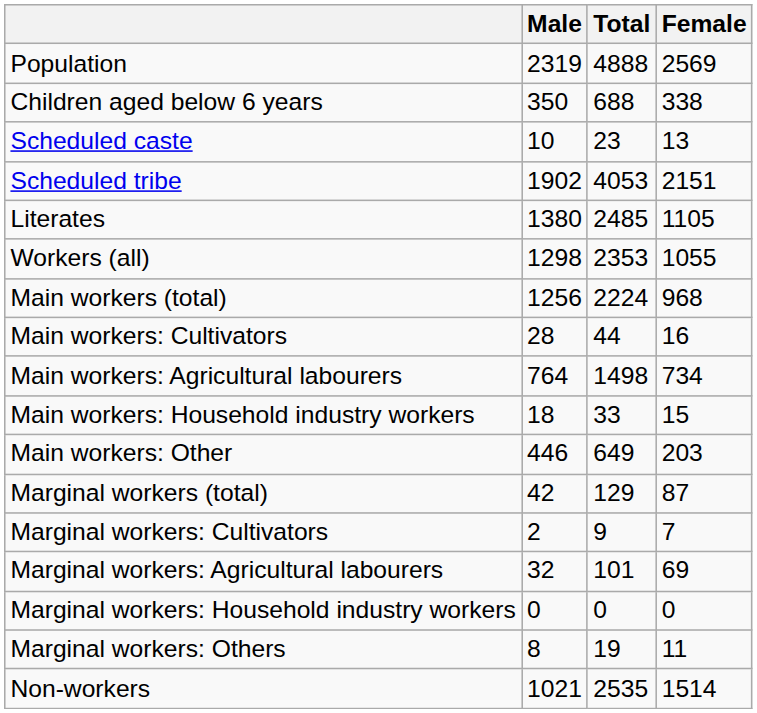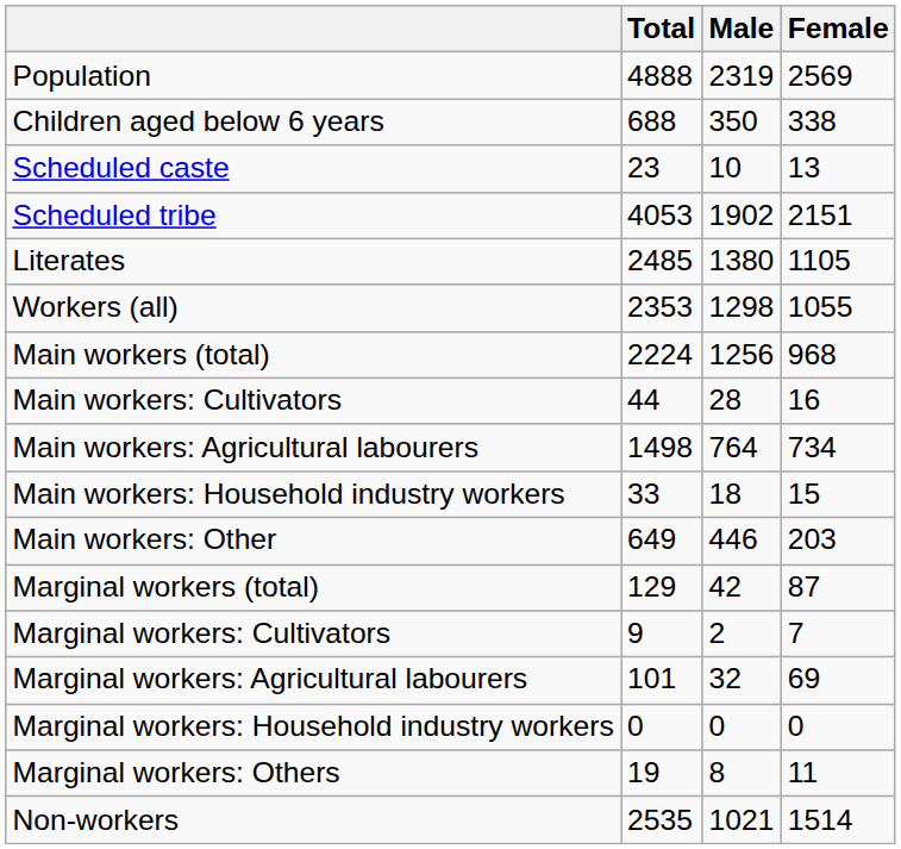columns swapped: Total <-> Male
